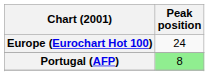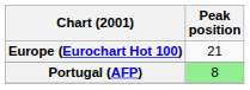Europe (Eurochart Hot 100) | Peak position: 24 -> 21
